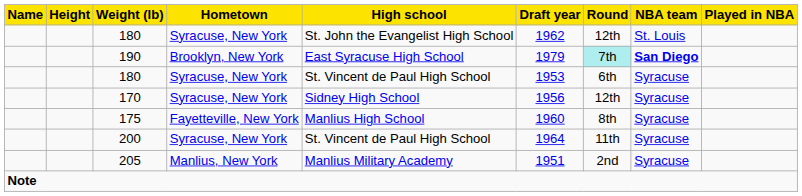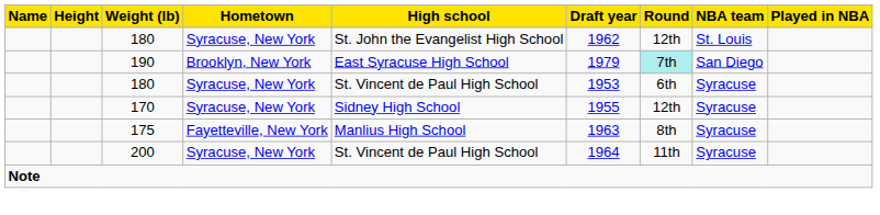190 | NBA team: bold -> normal
170 | Draft year: 1956 -> 1955
175 | Draft year: 1960 -> 1963
- row: 205 | Manlius, New York | Manlius Military Academy | 1951 | 2nd | Syracuse
